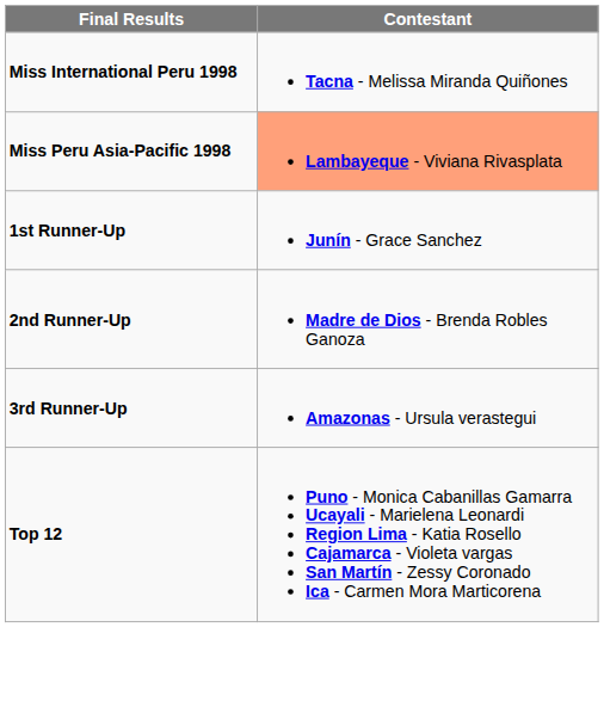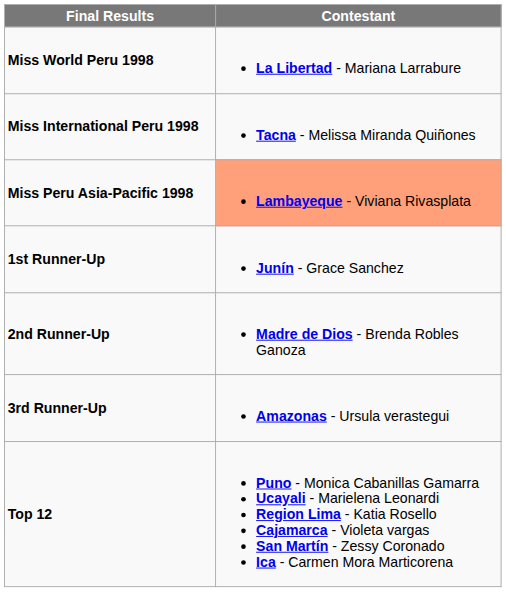+ row: Miss World Peru 1998 | La Libertad - Mariana Larrabure
